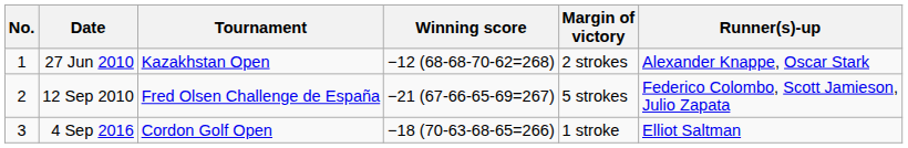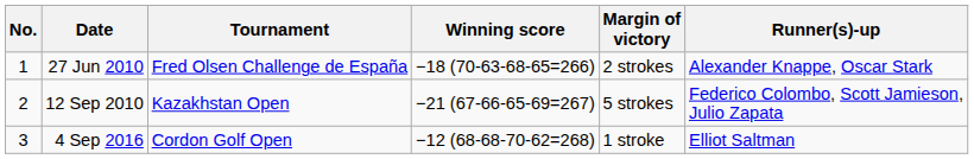27 Jun 2010 | Tournament: Kazakhstan Open -> Fred Olsen Challenge de España
27 Jun 2010 | Winning score: −12 (68-68-70-62=268) -> −18 (70-63-68-65=266)
12 Sep 2010 | Tournament: Fred Olsen Challenge de España -> Kazakhstan Open
4 Sep 2016 | Winning score: −18 (70-63-68-65=266) -> −12 (68-68-70-62=268)
